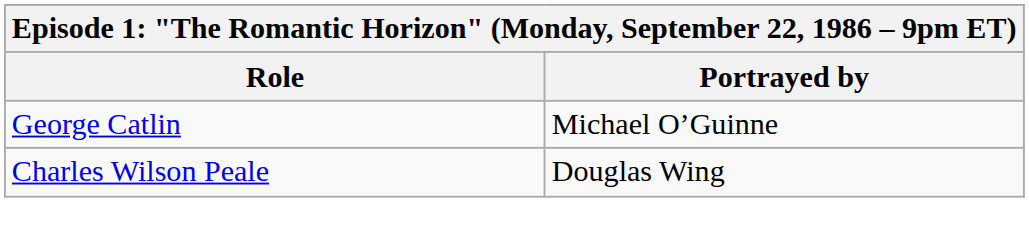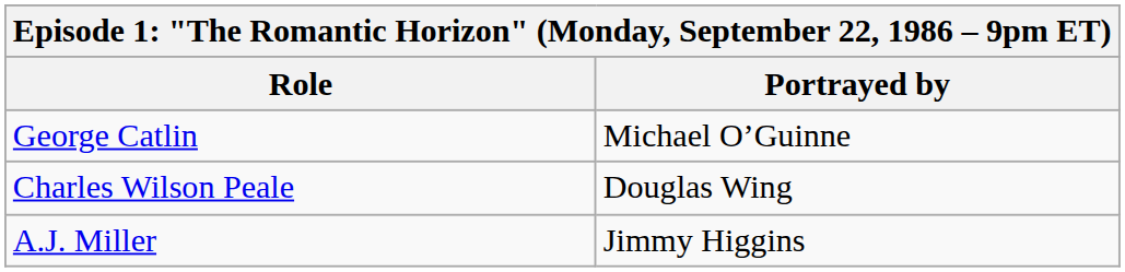+ row: A.J. Miller | Jimmy Higgins
